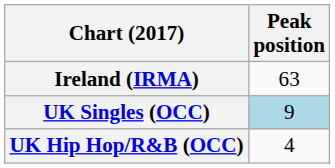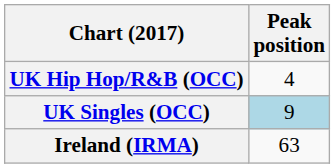rows swapped: Ireland (IRMA) <-> UK Hip Hop/R&B (OCC)
